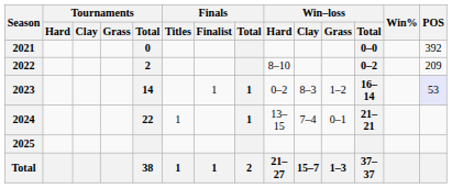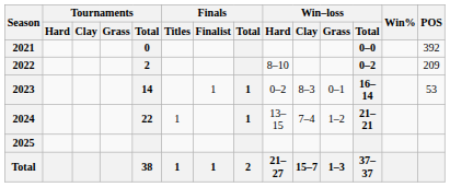2023 | Win–loss / Grass: 1–2 -> 0–1
2023 | POS: lavender background -> no background
2024 | Win–loss / Grass: 0–1 -> 1–2
